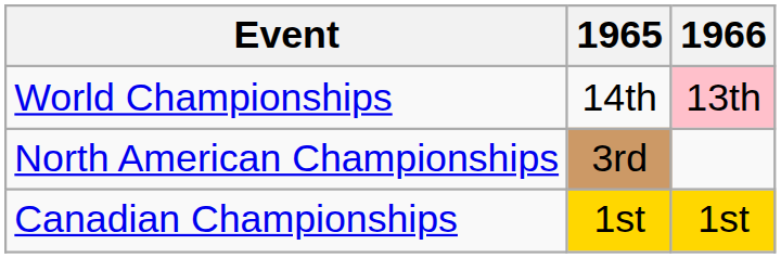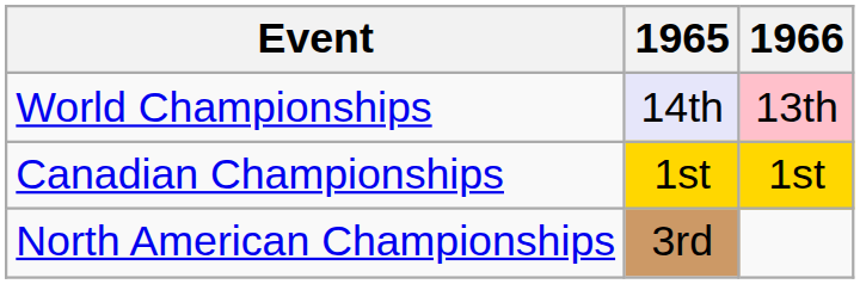World Championships | 1965: no background -> lavender background
rows swapped: North American Championships <-> Canadian Championships
